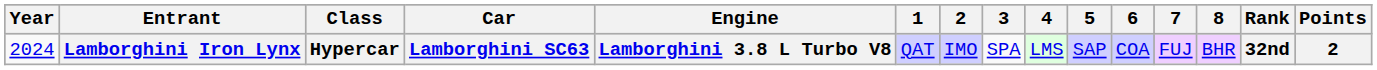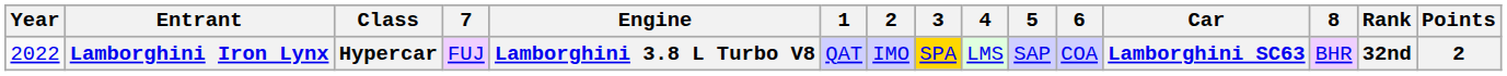columns swapped: Car <-> 7
Lamborghini Iron Lynx | Year: 2024 -> 2022
Lamborghini Iron Lynx | 3: no background -> gold background
